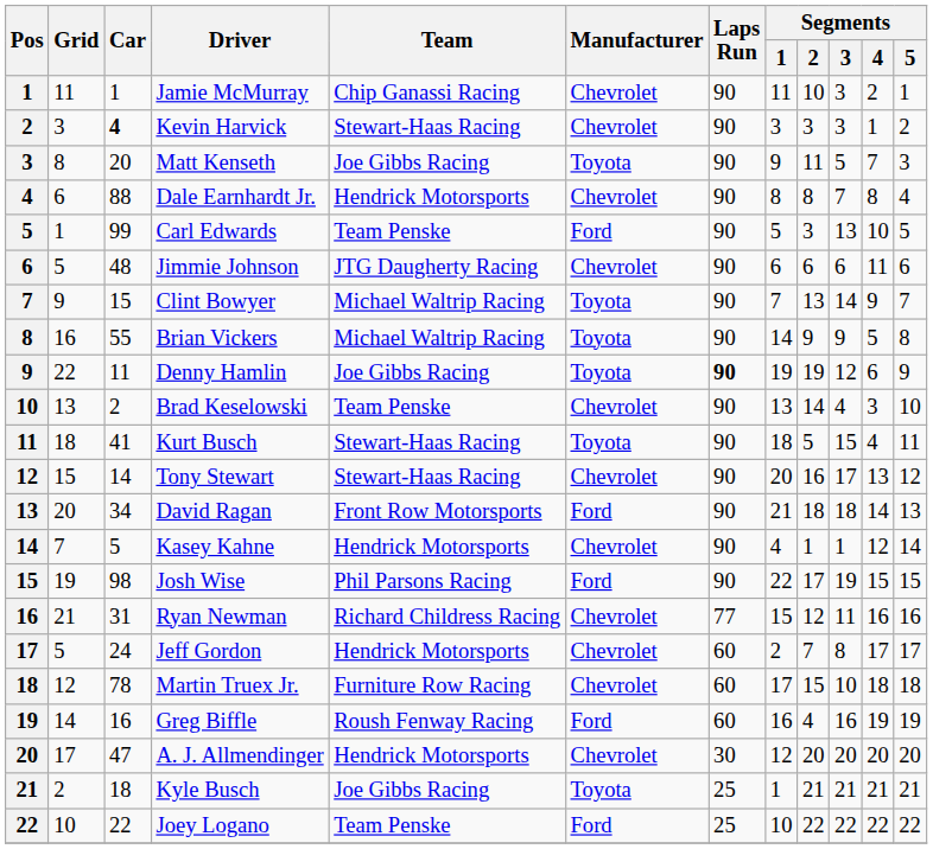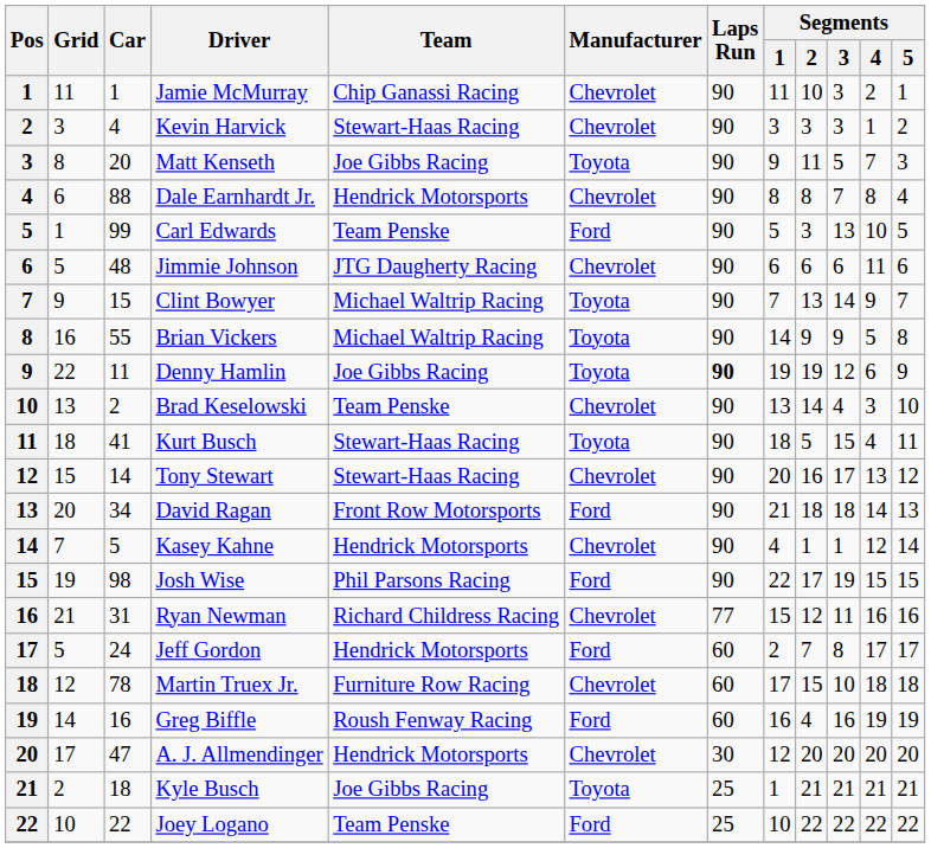Kevin Harvick | Car: bold -> normal
Jeff Gordon | Manufacturer: Chevrolet -> Ford
